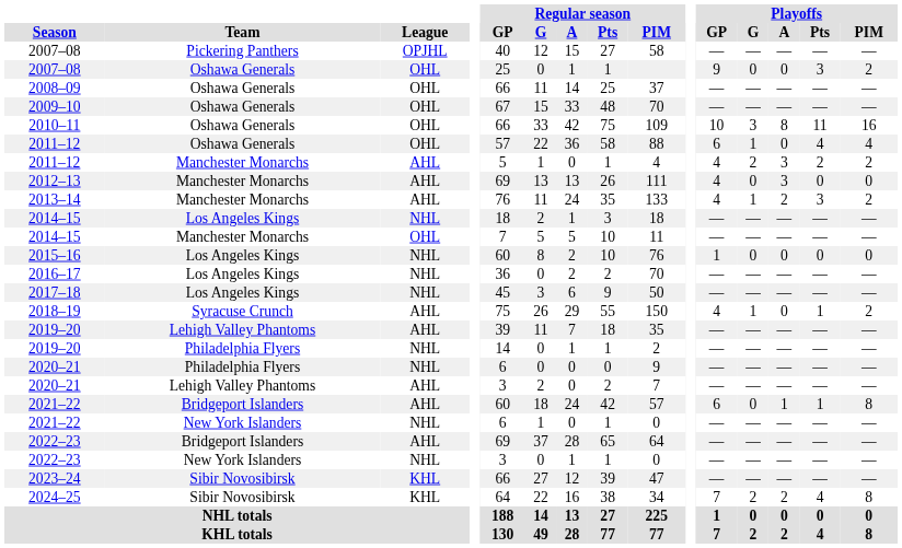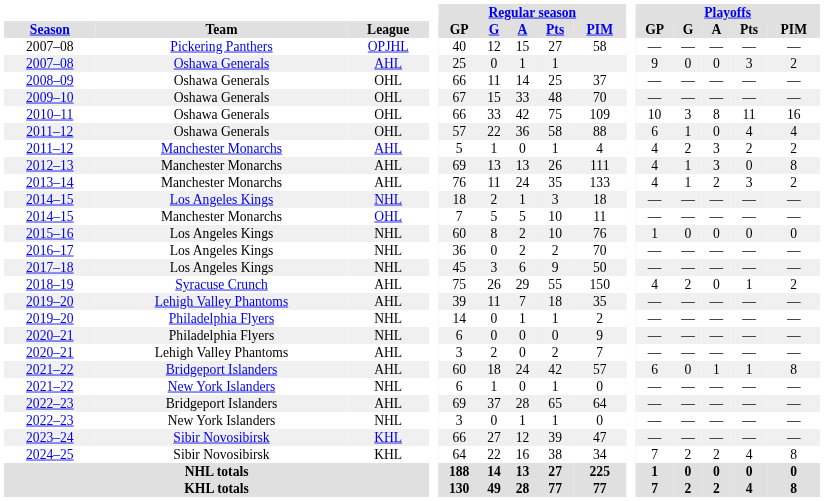2007–08 / Oshawa Generals | League: OHL -> AHL
2012–13 | Playoffs / G: 0 -> 1
2012–13 | Playoffs / PIM: 0 -> 8
2018–19 | Playoffs / G: 1 -> 2
